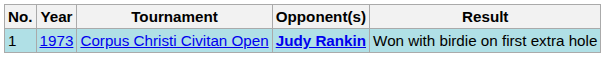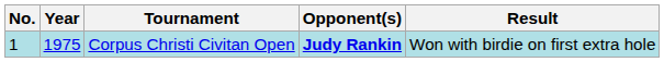Corpus Christi Civitan Open | Year: 1973 -> 1975
